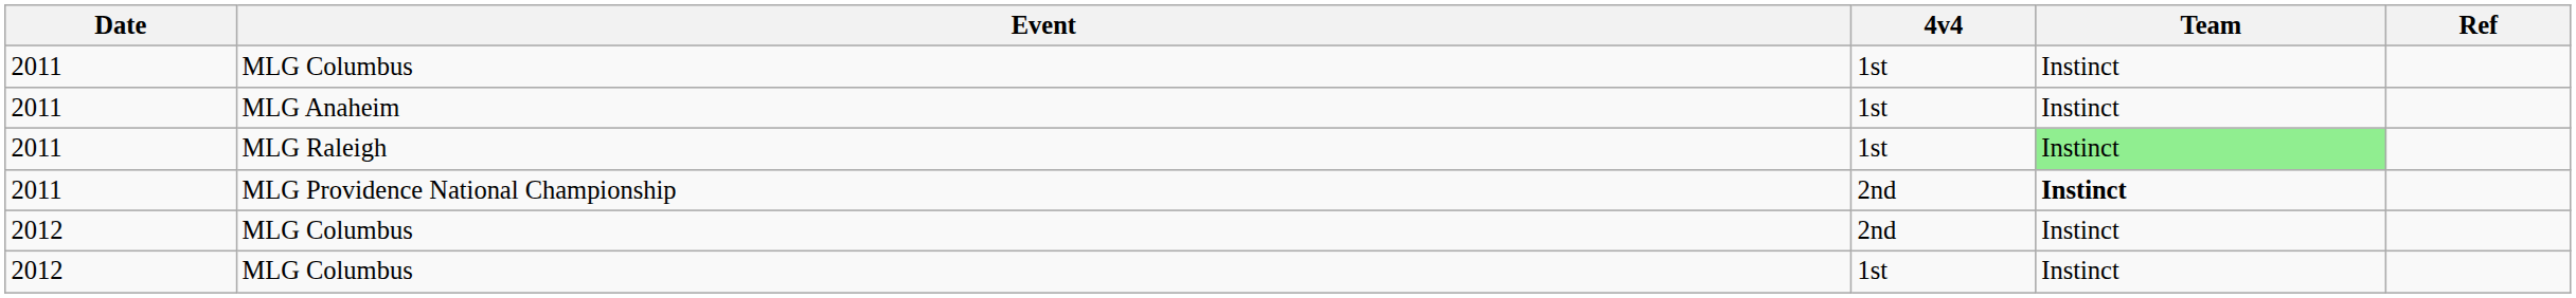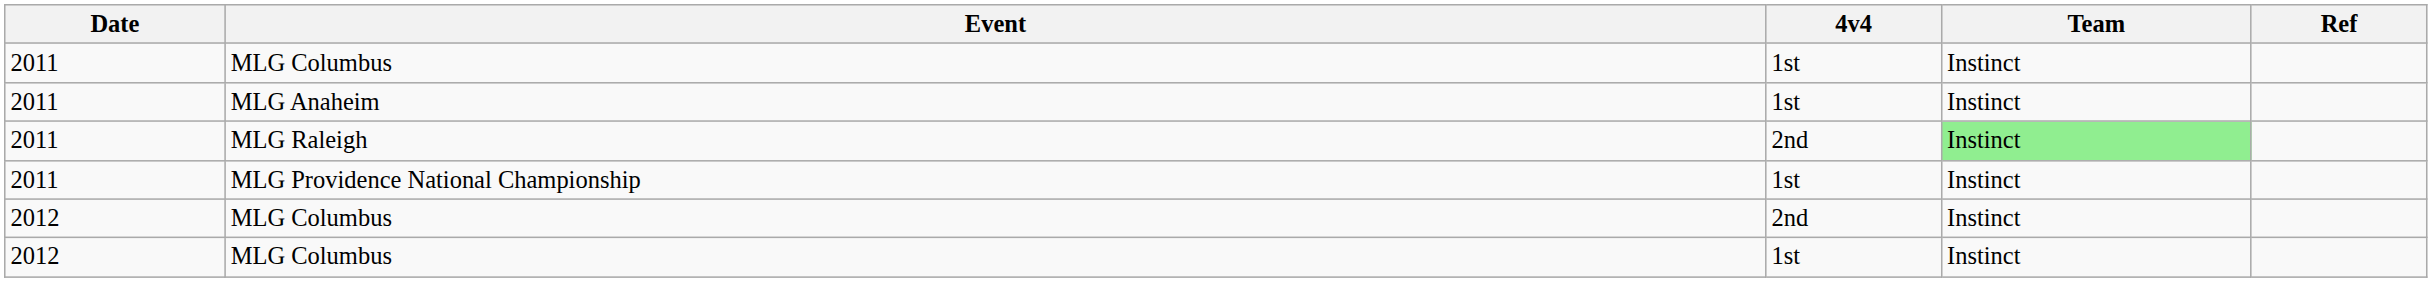MLG Raleigh | 4v4: 1st -> 2nd
MLG Providence National Championship | 4v4: 2nd -> 1st
MLG Providence National Championship | Team: bold -> normal
